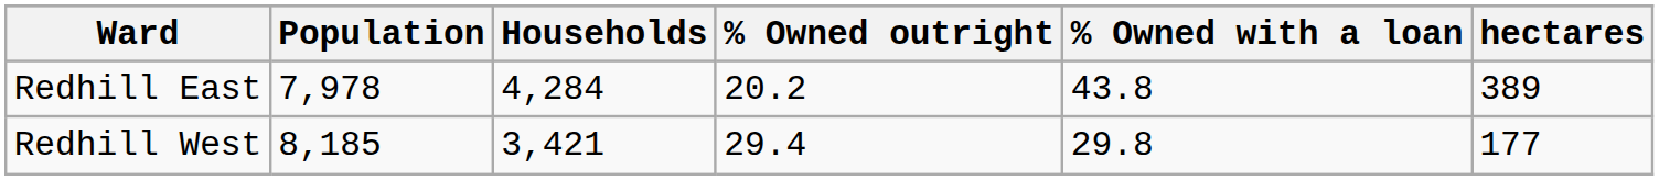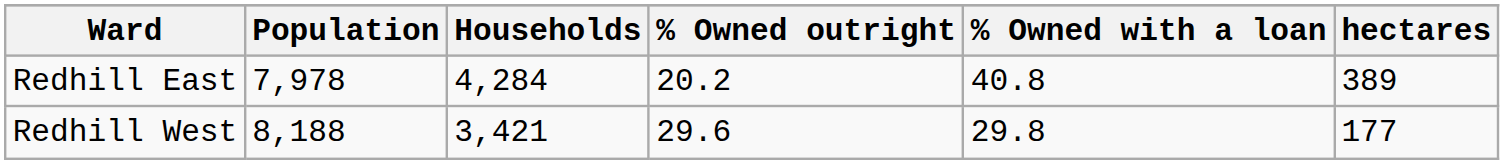Redhill East | % Owned with a loan: 43.8 -> 40.8
Redhill West | Population: 8,185 -> 8,188
Redhill West | % Owned outright: 29.4 -> 29.6
